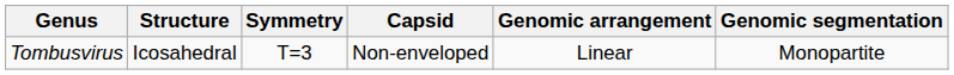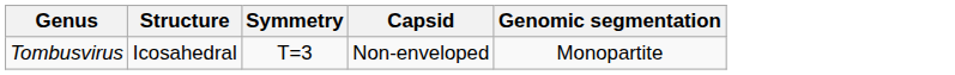- column: Genomic arrangement | Linear
